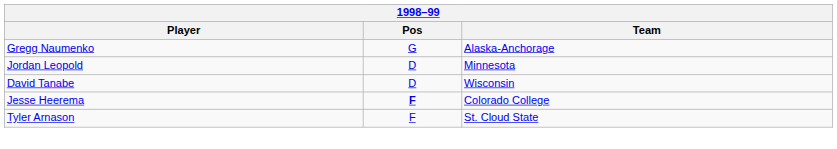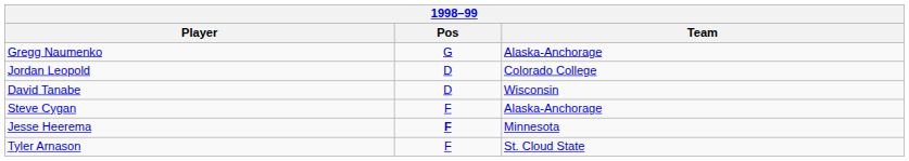Jordan Leopold | Team: Minnesota -> Colorado College
+ row: Steve Cygan | F | Alaska-Anchorage
Jesse Heerema | Team: Colorado College -> Minnesota
